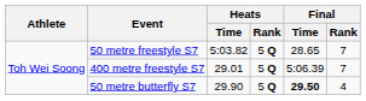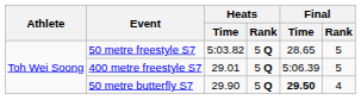50 metre freestyle S7 | Final / Rank: 7 -> 5
400 metre freestyle S7 | Final / Rank: 7 -> 5
